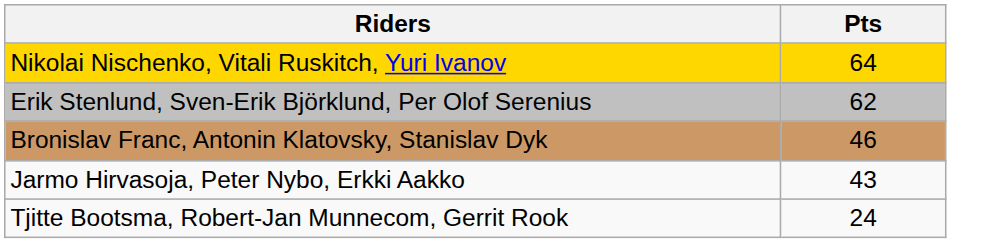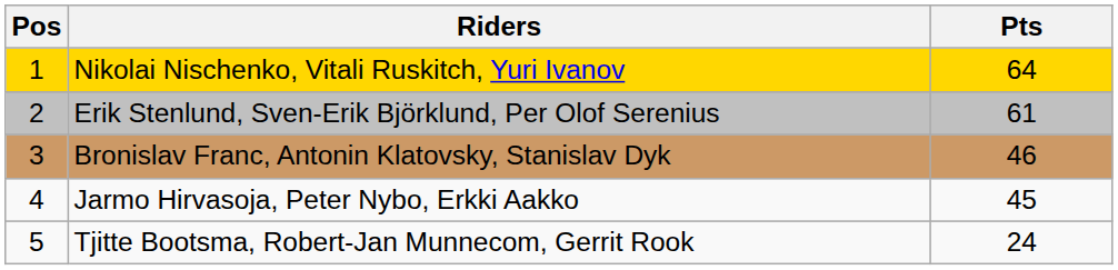+ column: Pos | 1 | 2 | 3 | 4 | 5
Erik Stenlund, Sven-Erik Björklund, Per Olof Serenius | Pts: 62 -> 61
Jarmo Hirvasoja, Peter Nybo, Erkki Aakko | Pts: 43 -> 45
